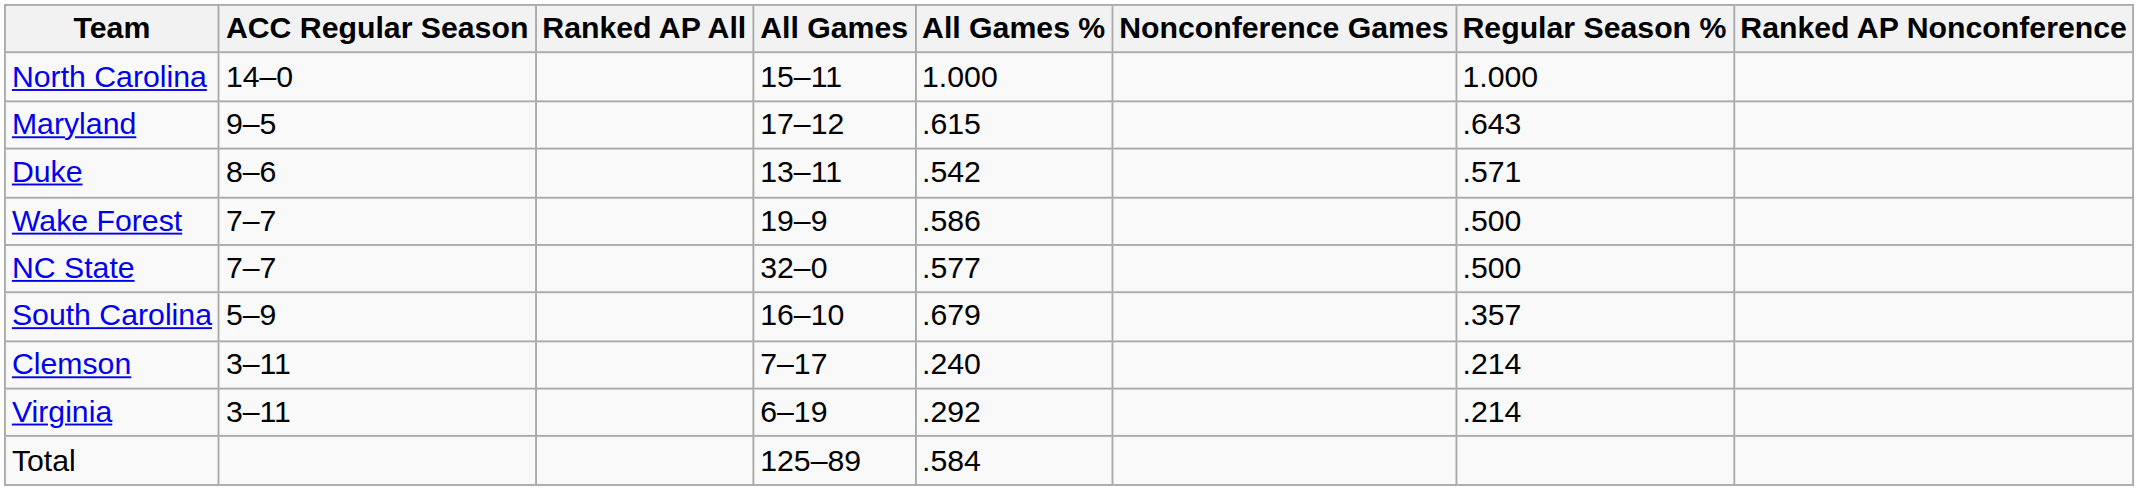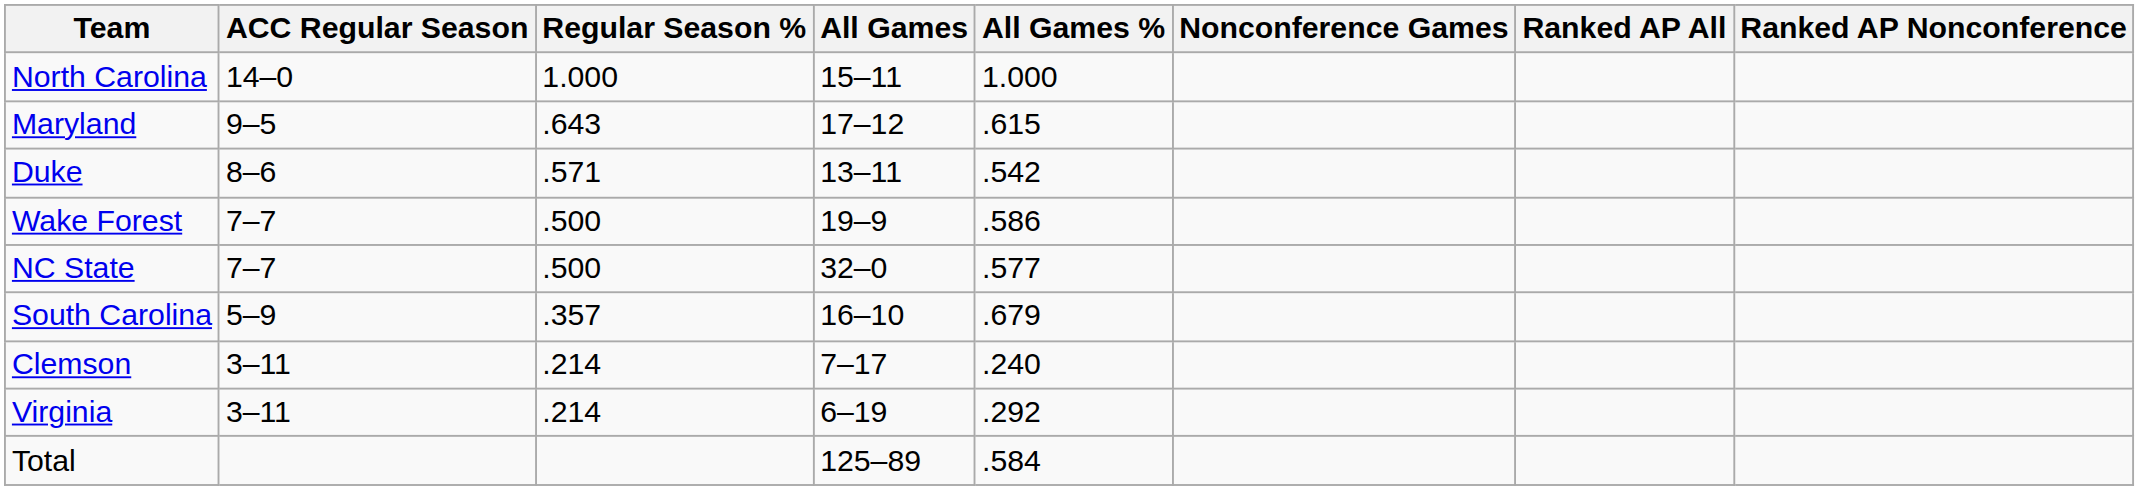columns swapped: Regular Season % <-> Ranked AP All
